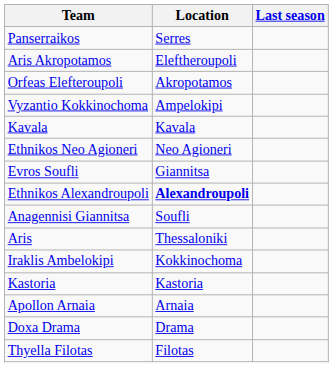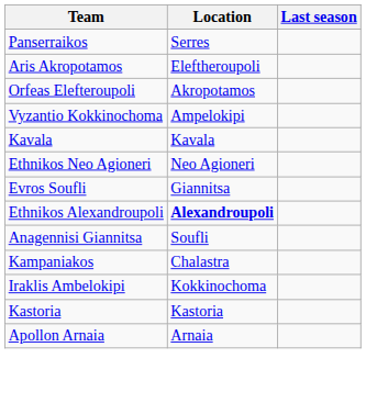+ row: Kampaniakos | Chalastra
- row: Aris | Thessaloniki
- row: Doxa Drama | Drama
- row: Thyella Filotas | Filotas
